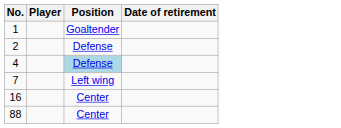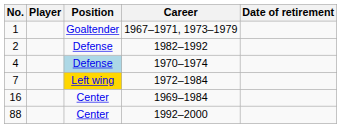+ column: Career | 1967–1971, 1973–1979 | 1982–1992 | 1970–1974 | 1972–1984 | 1969–1984 | 1992–2000
7 | Position: no background -> gold background
